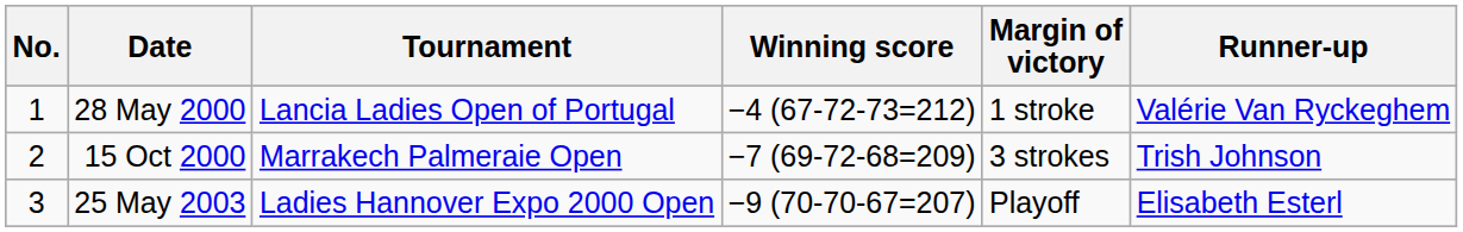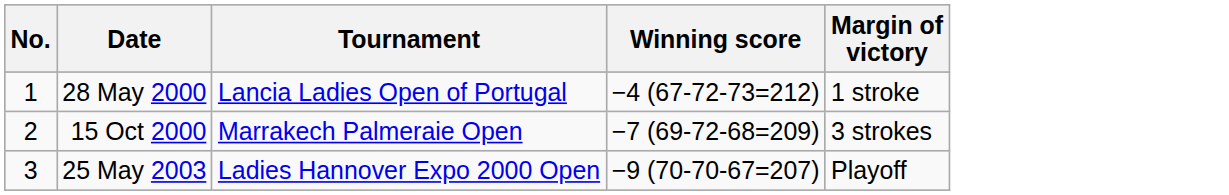- column: Runner-up | Valérie Van Ryckeghem | Trish Johnson | Elisabeth Esterl
